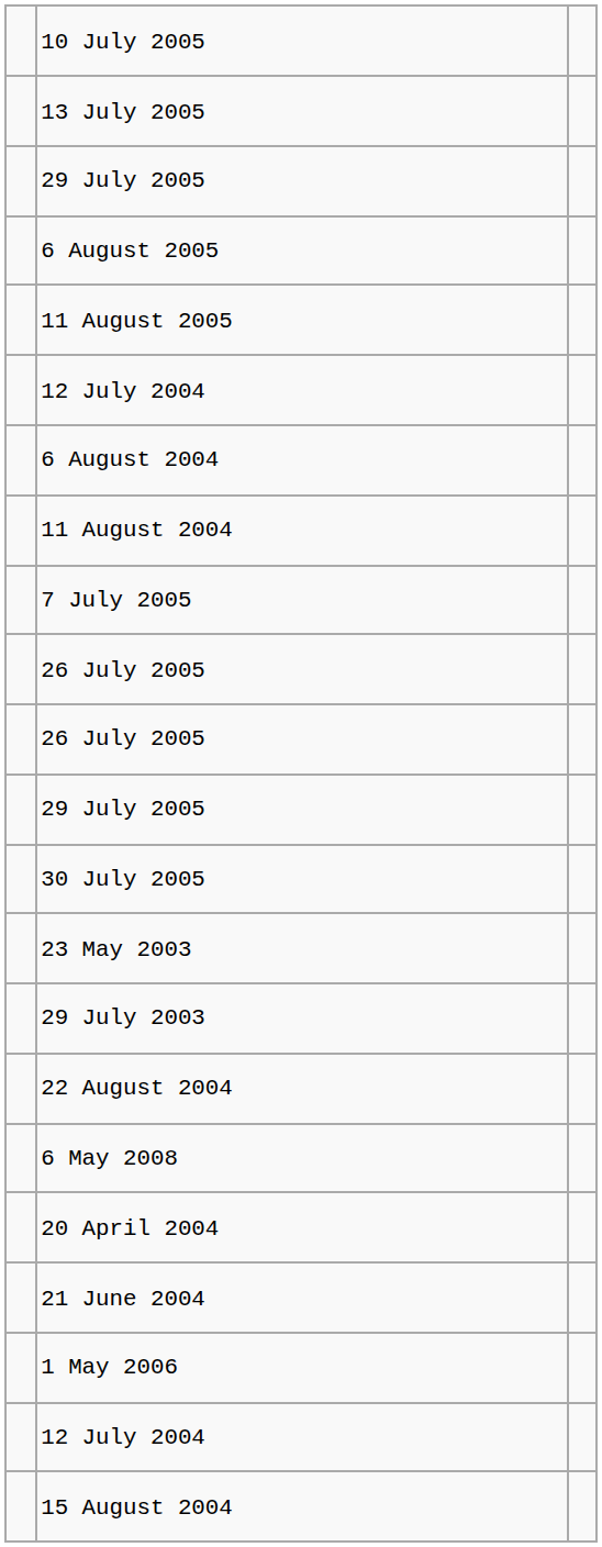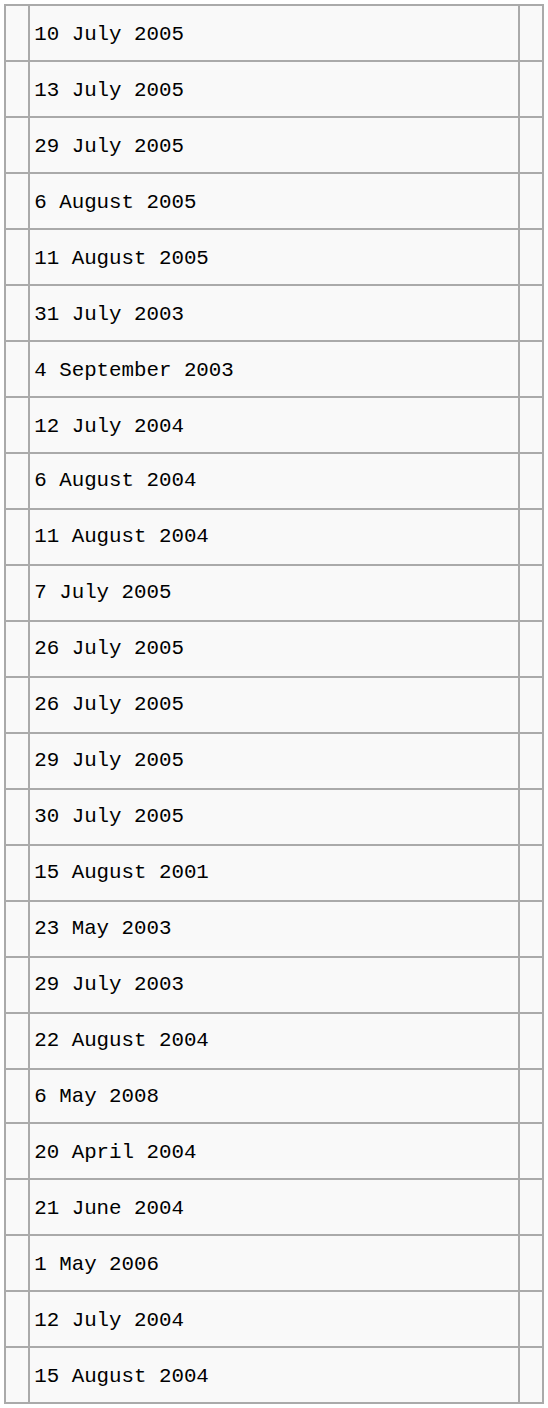+ row: 31 July 2003
+ row: 4 September 2003
+ row: 15 August 2001
